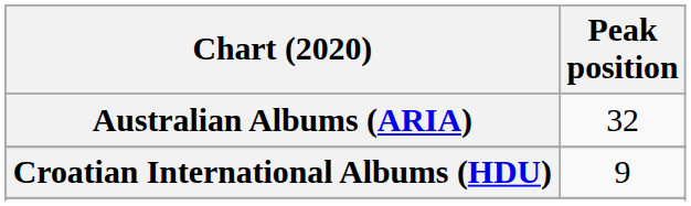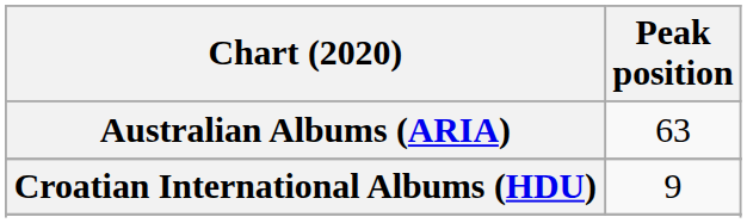Australian Albums (ARIA) | Peak position: 32 -> 63
